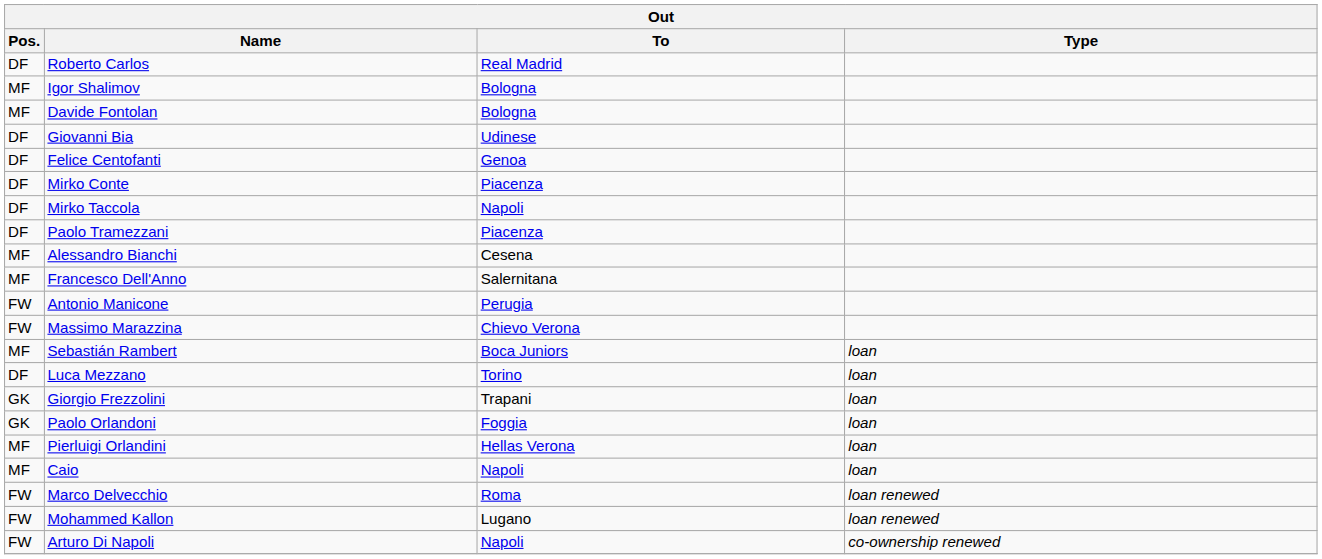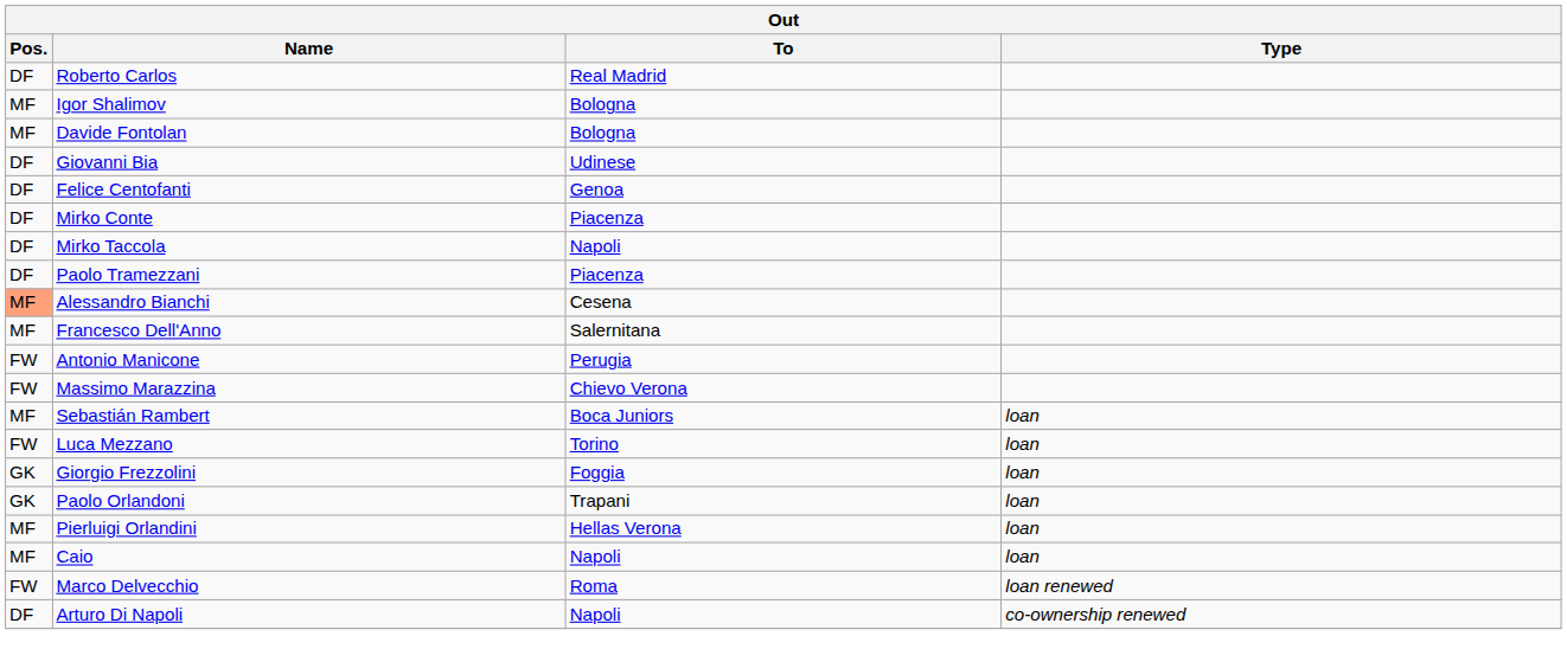Alessandro Bianchi | Pos.: no background -> lightsalmon background
Luca Mezzano | Pos.: DF -> FW
Giorgio Frezzolini | To: Trapani -> Foggia
Paolo Orlandoni | To: Foggia -> Trapani
- row: FW | Mohammed Kallon | Lugano | loan renewed
Arturo Di Napoli | Pos.: FW -> DF
